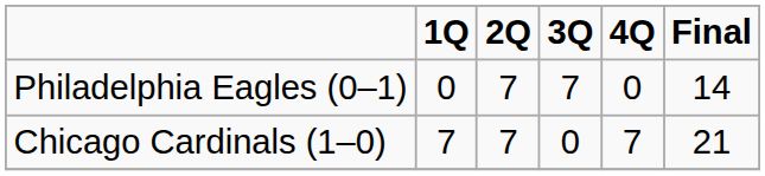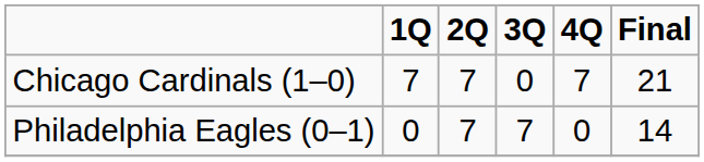rows swapped: Philadelphia Eagles (0–1) <-> Chicago Cardinals (1–0)
